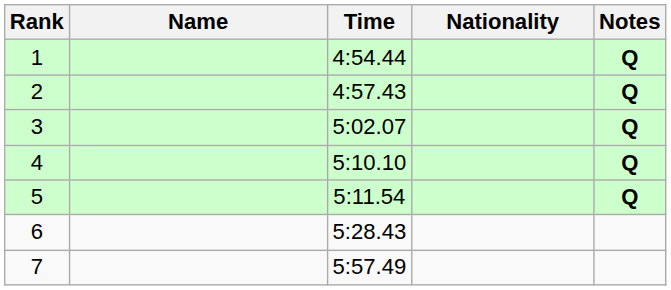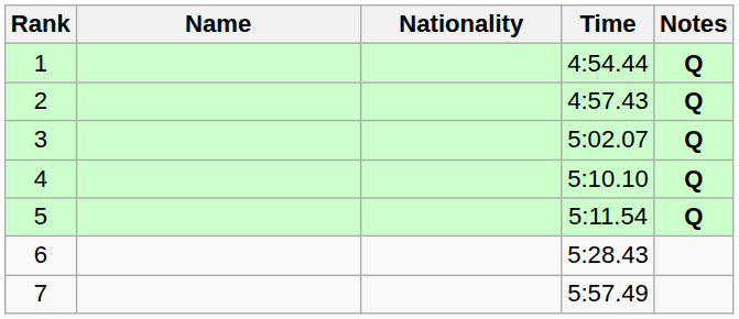columns swapped: Nationality <-> Time
